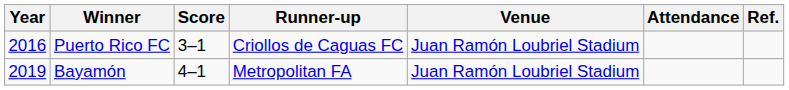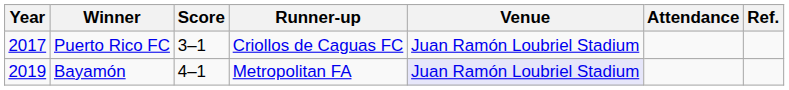Puerto Rico FC | Year: 2016 -> 2017
Bayamón | Venue: no background -> lavender background
